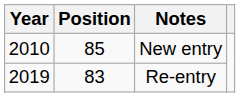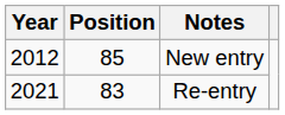New entry | Year: 2010 -> 2012
Re-entry | Year: 2019 -> 2021
